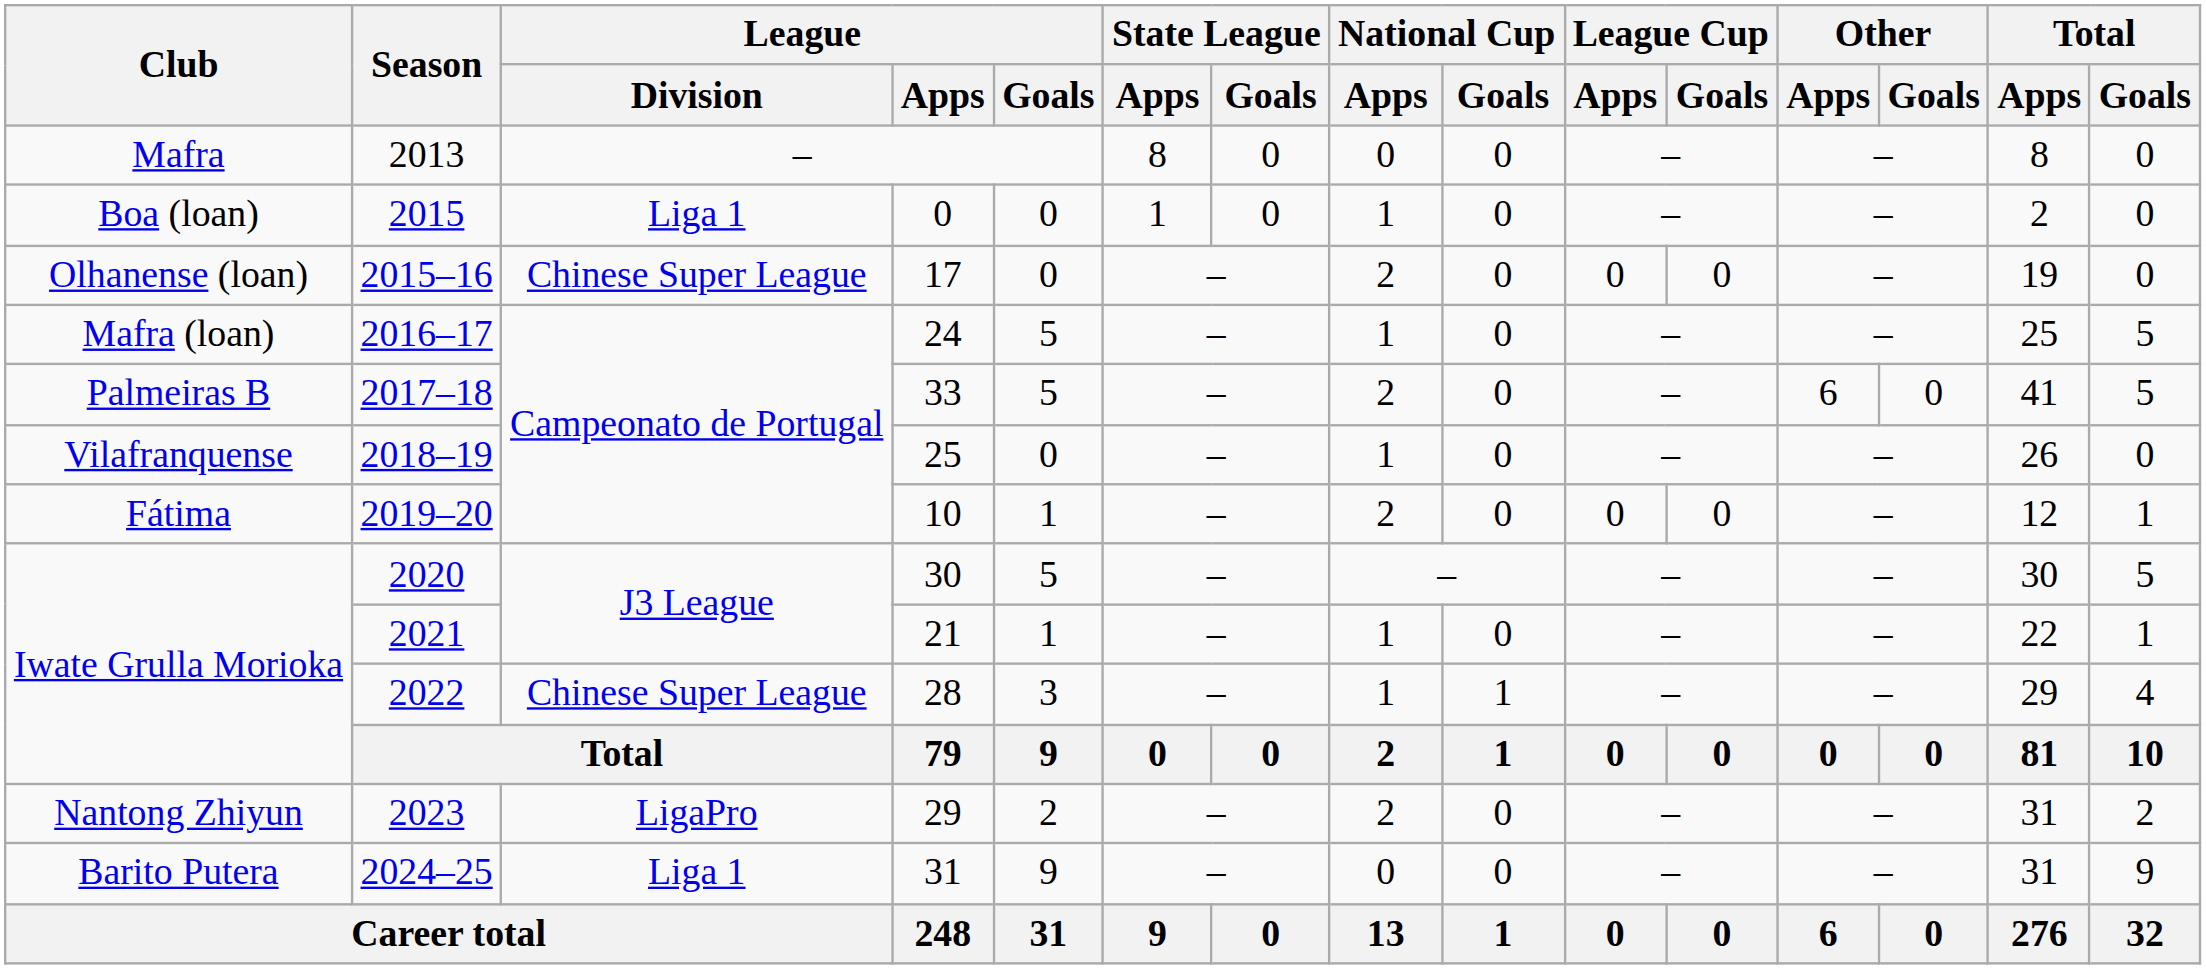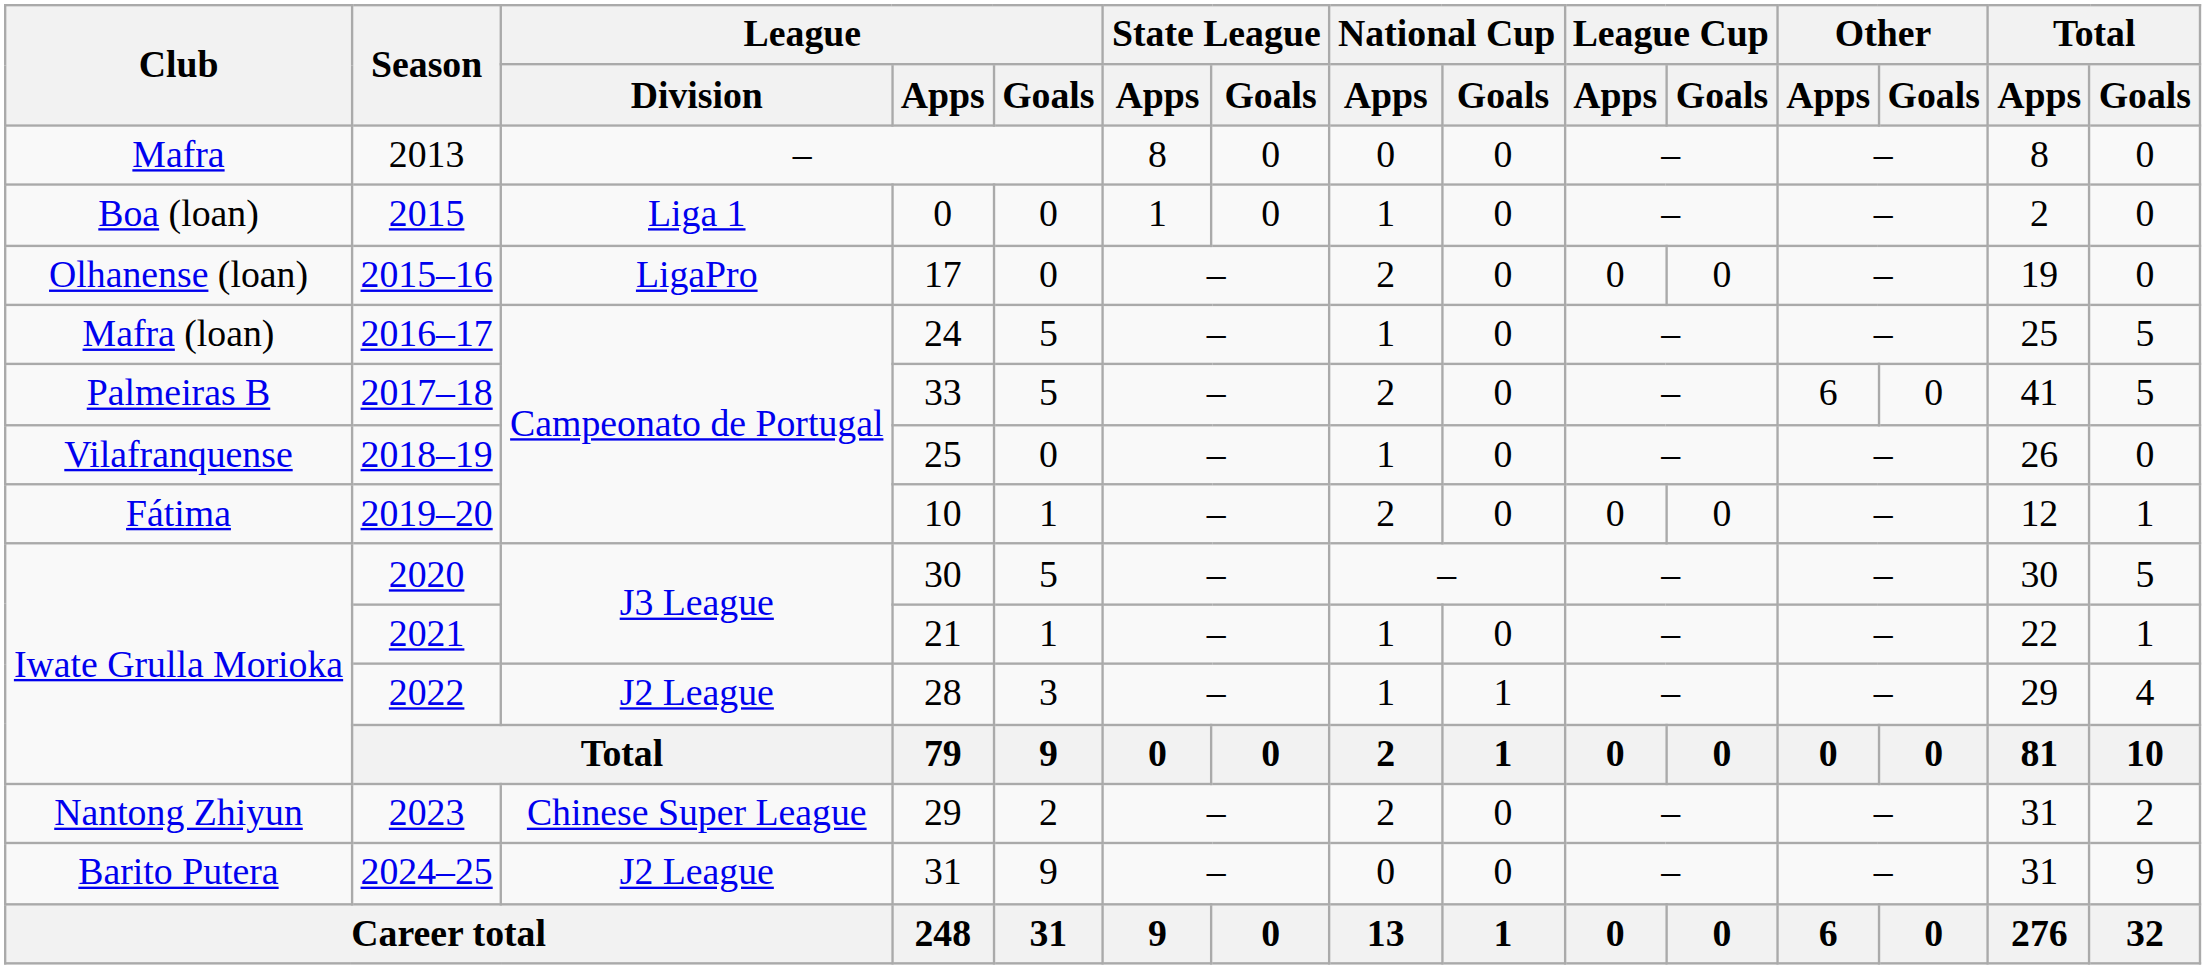2015–16 | League / Division: Chinese Super League -> LigaPro
2022 | League / Division: Chinese Super League -> J2 League
2023 | League / Division: LigaPro -> Chinese Super League
2024–25 | League / Division: Liga 1 -> J2 League
